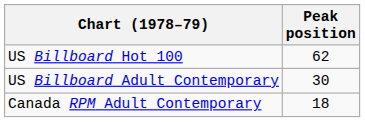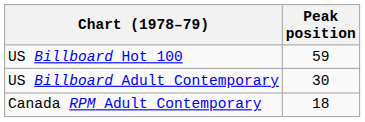US Billboard Hot 100 | Peak position: 62 -> 59
